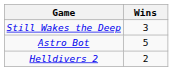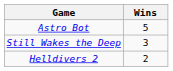rows swapped: Astro Bot <-> Still Wakes the Deep
